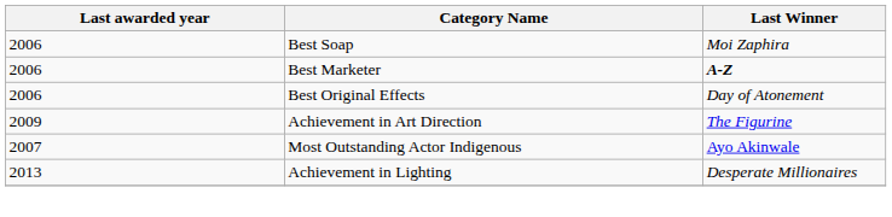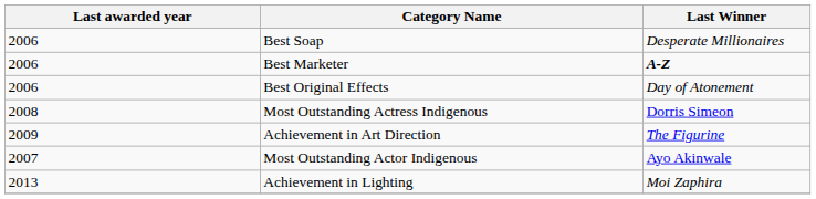Best Soap | Last Winner: Moi Zaphira -> Desperate Millionaires
+ row: 2008 | Most Outstanding Actress Indigenous | Dorris Simeon
Achievement in Lighting | Last Winner: Desperate Millionaires -> Moi Zaphira
